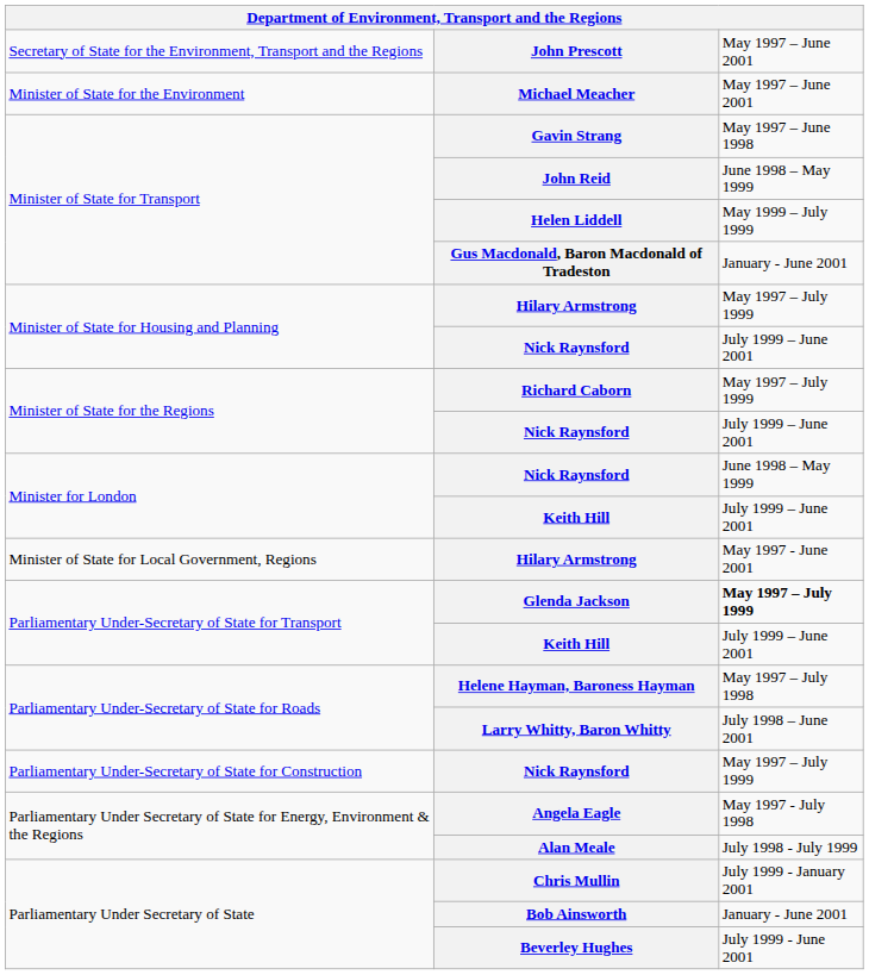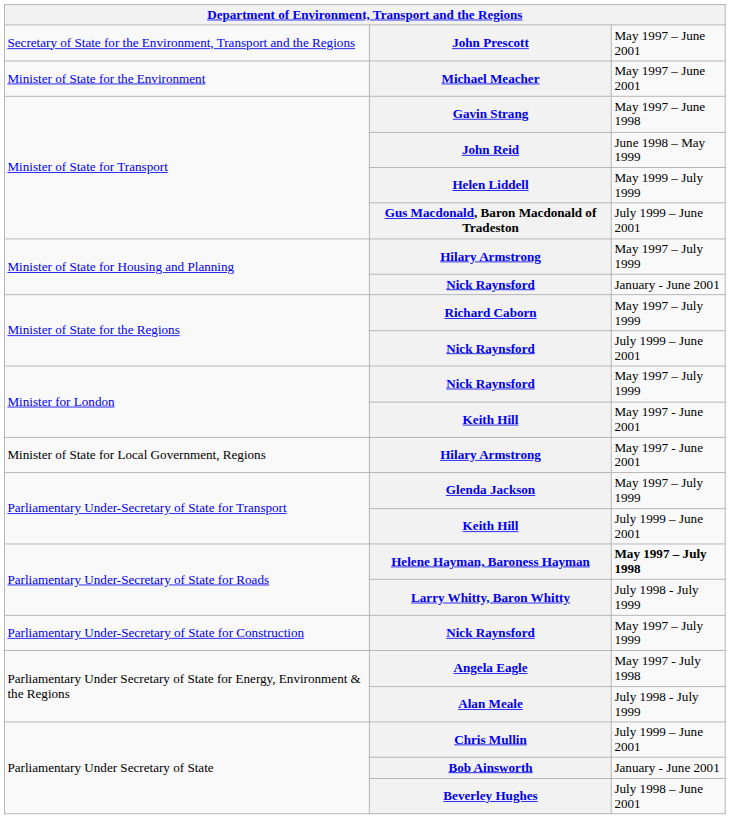Gus Macdonald, Baron Macdonald of Tradeston | column 3: January - June 2001 -> July 1999 – June 2001
Minister of State for Housing and Planning / Nick Raynsford | column 3: July 1999 – June 2001 -> January - June 2001
Minister for London / Nick Raynsford | column 3: June 1998 – May 1999 -> May 1997 – July 1999
Minister for London / Keith Hill | column 3: July 1999 – June 2001 -> May 1997 - June 2001
Glenda Jackson | column 3: bold -> normal
Helene Hayman, Baroness Hayman | column 3: normal -> bold
Larry Whitty, Baron Whitty | column 3: July 1998 – June 2001 -> July 1998 - July 1999
Chris Mullin | column 3: July 1999 - January 2001 -> July 1999 – June 2001
Beverley Hughes | column 3: July 1999 - June 2001 -> July 1998 – June 2001
